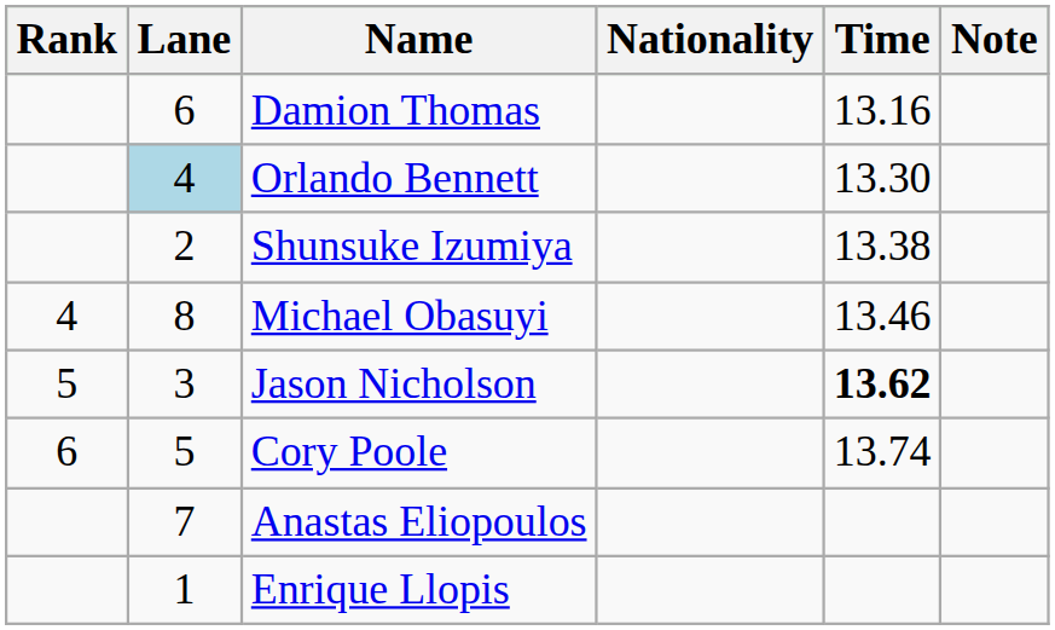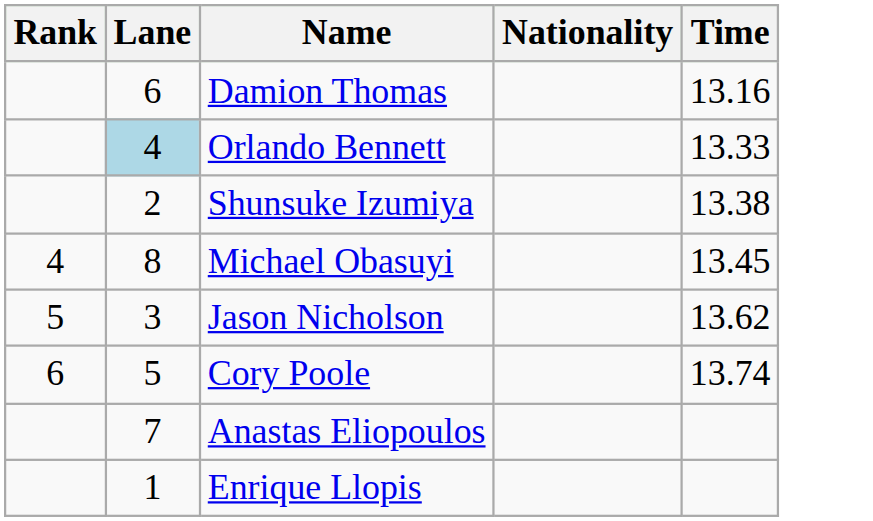- column: Note
Orlando Bennett | Time: 13.30 -> 13.33
Michael Obasuyi | Time: 13.46 -> 13.45
Jason Nicholson | Time: bold -> normal
